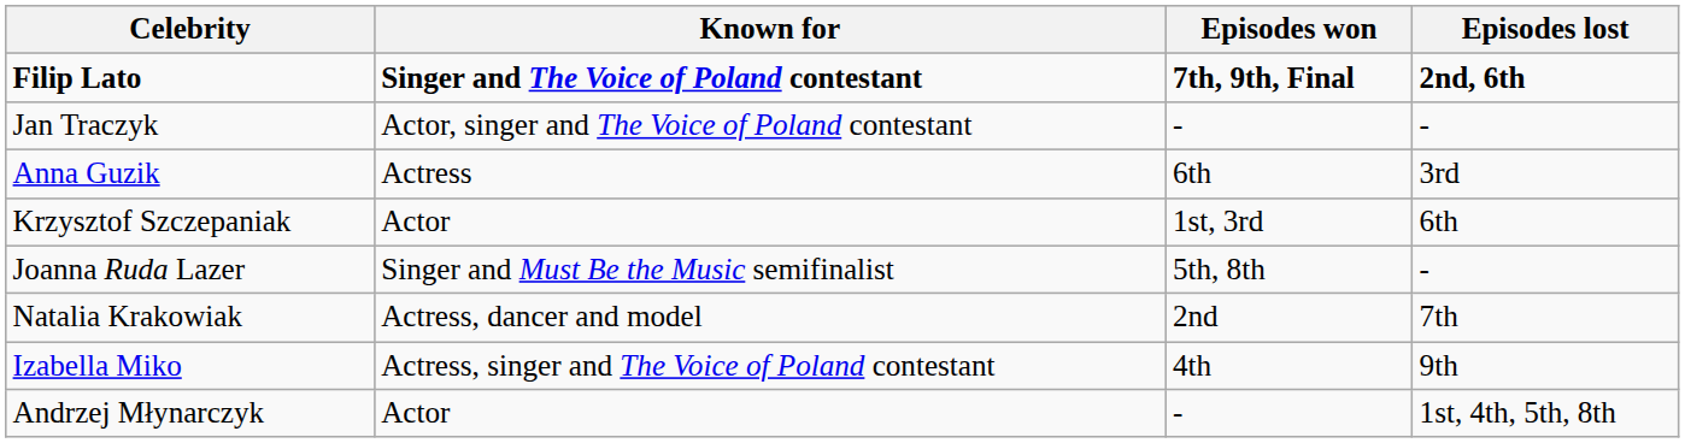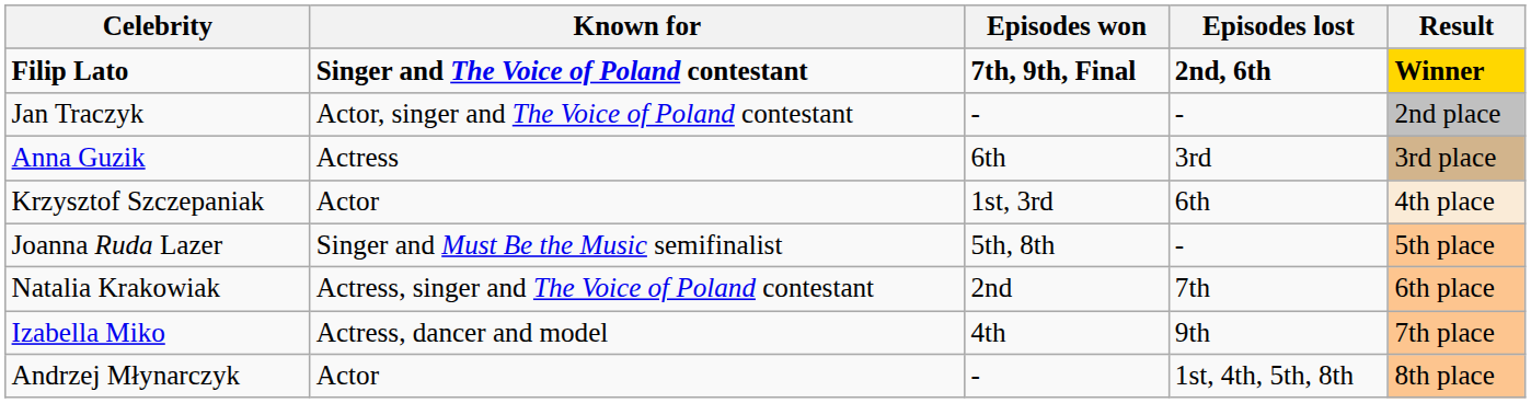+ column: Result | Winner | 2nd place | 3rd place | 4th place | 5th place | 6th place | 7th place | 8th place
Natalia Krakowiak | Known for: Actress, dancer and model -> Actress, singer and The Voice of Poland contestant
Izabella Miko | Known for: Actress, singer and The Voice of Poland contestant -> Actress, dancer and model
